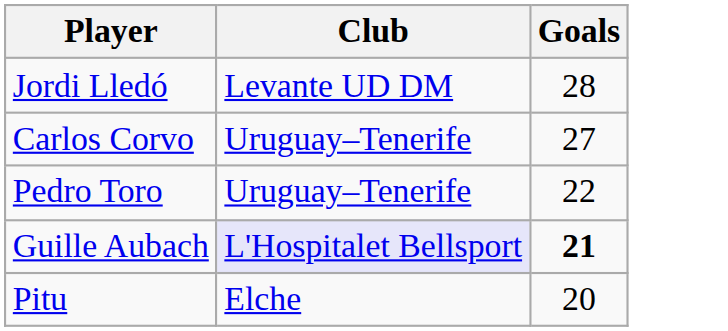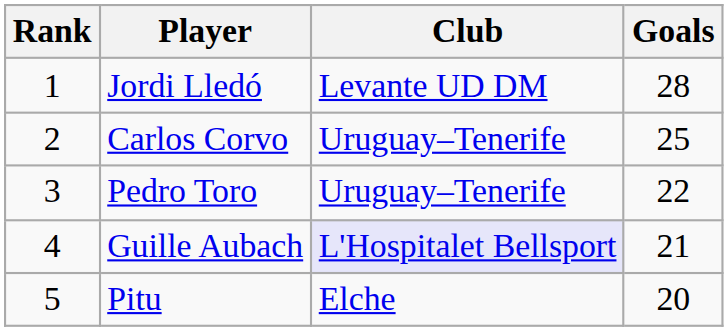+ column: Rank | 1 | 2 | 3 | 4 | 5
Carlos Corvo | Goals: 27 -> 25
Guille Aubach | Goals: bold -> normal
